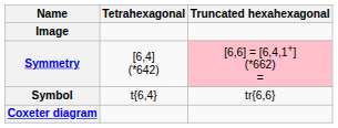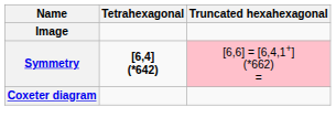Symmetry | Tetrahexagonal: normal -> bold
- row: Symbol | t{6,4} | tr{6,6}
